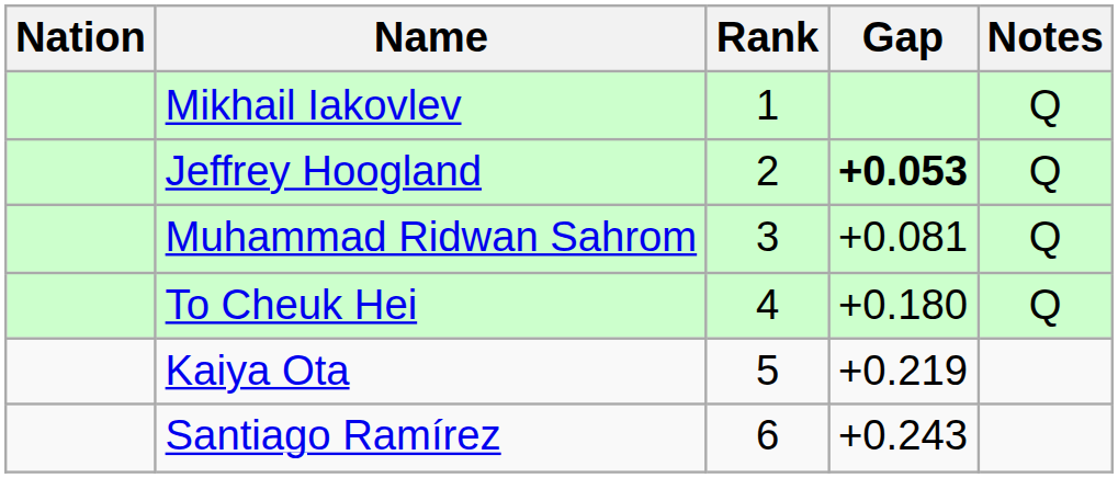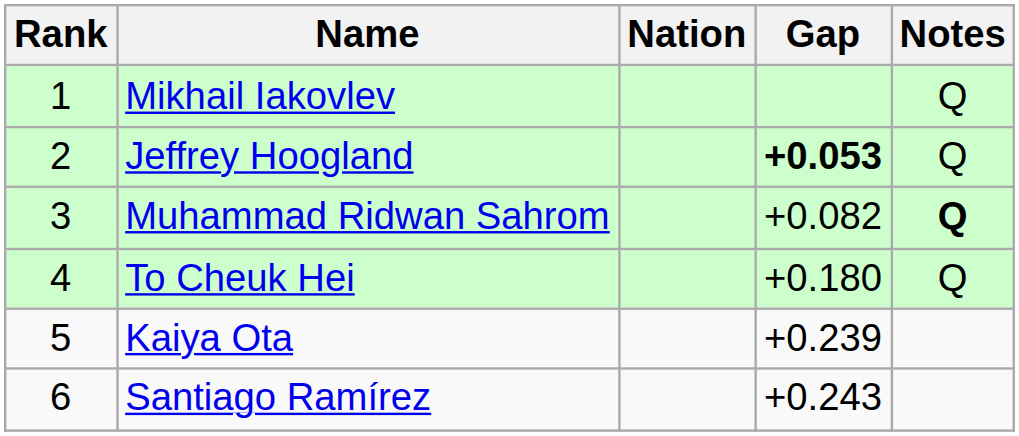columns swapped: Rank <-> Nation
Muhammad Ridwan Sahrom | Gap: +0.081 -> +0.082
Muhammad Ridwan Sahrom | Notes: normal -> bold
Kaiya Ota | Gap: +0.219 -> +0.239
